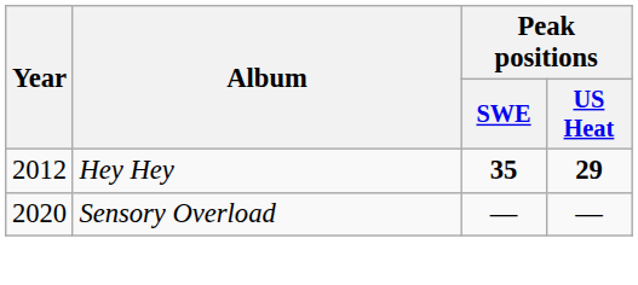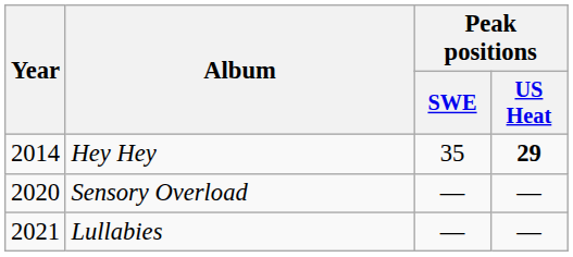Hey Hey | Year: 2012 -> 2014
Hey Hey | Peak positions / SWE: bold -> normal
+ row: 2021 | Lullabies | — | —
